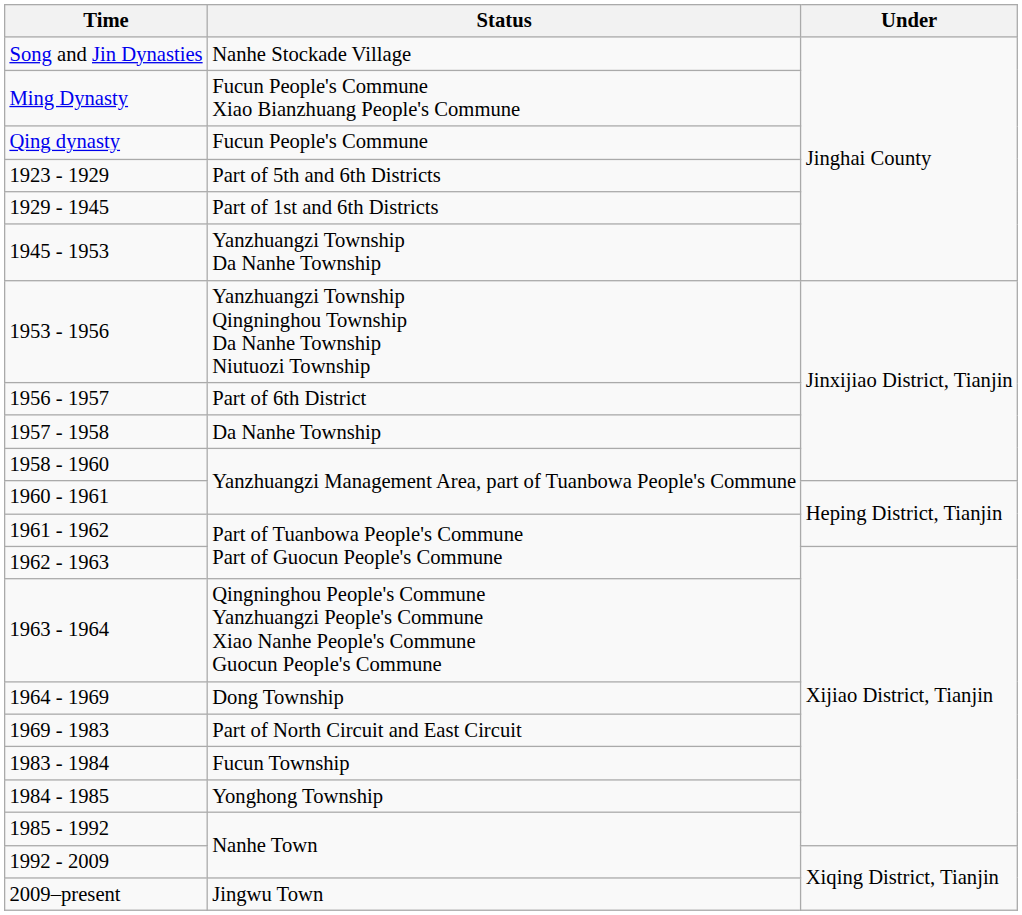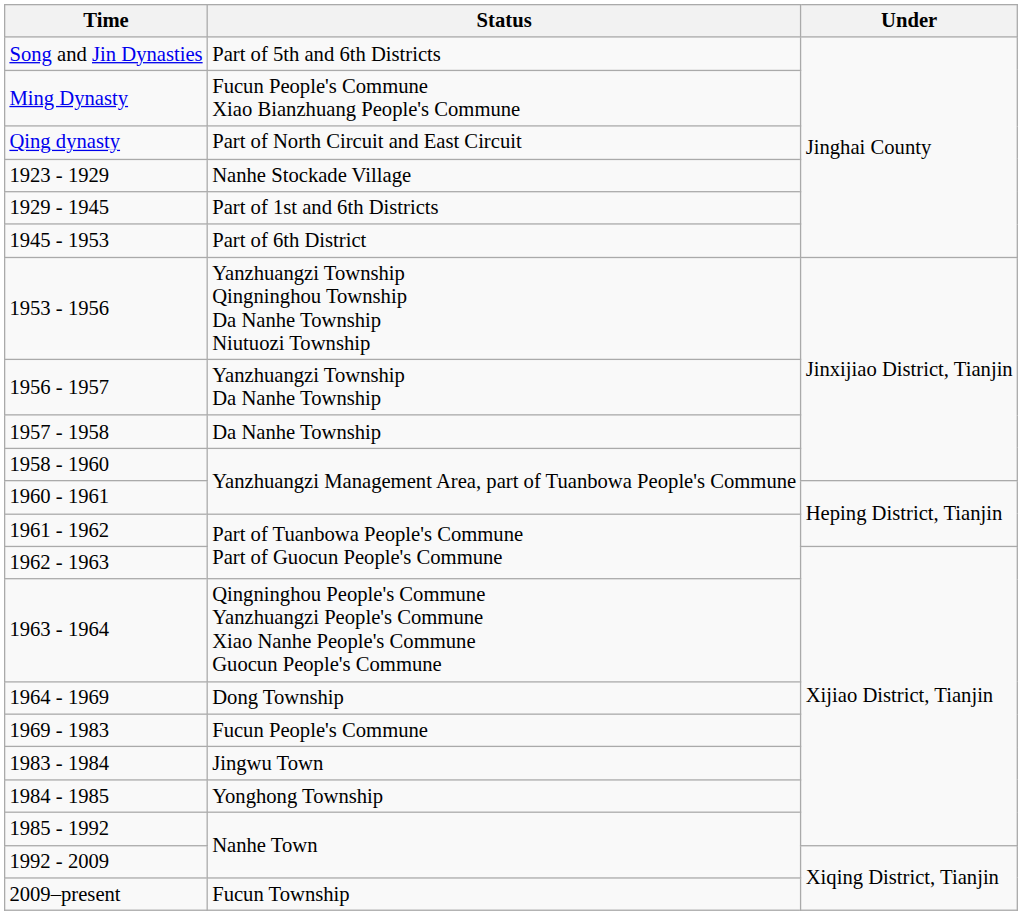Song and Jin Dynasties | Status: Nanhe Stockade Village -> Part of 5th and 6th Districts
Qing dynasty | Status: Fucun People's Commune -> Part of North Circuit and East Circuit
1923 - 1929 | Status: Part of 5th and 6th Districts -> Nanhe Stockade Village
1945 - 1953 | Status: Yanzhuangzi Township Da Nanhe Township -> Part of 6th District
1956 - 1957 | Status: Part of 6th District -> Yanzhuangzi Township Da Nanhe Township
1969 - 1983 | Status: Part of North Circuit and East Circuit -> Fucun People's Commune
1983 - 1984 | Status: Fucun Township -> Jingwu Town
2009–present | Status: Jingwu Town -> Fucun Township
